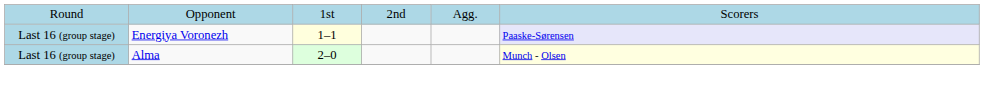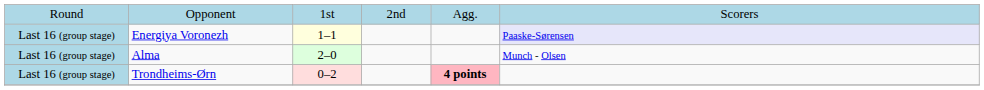Alma | column 6: lightyellow background -> no background
+ row: Last 16 (group stage) | Trondheims-Ørn | 0–2 | 4 points
